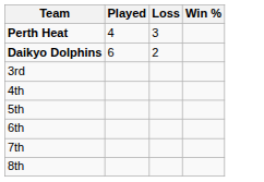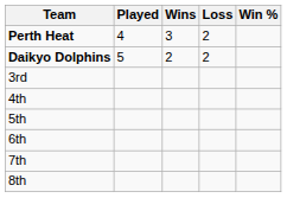+ column: Wins | 3 | 2
Perth Heat | Loss: 3 -> 2
Daikyo Dolphins | Played: 6 -> 5
